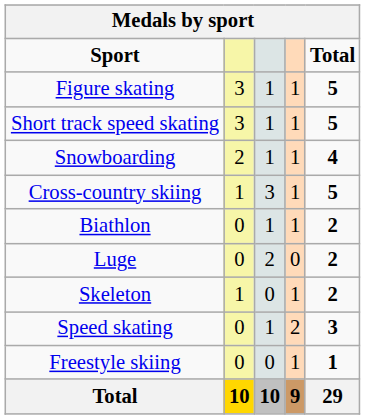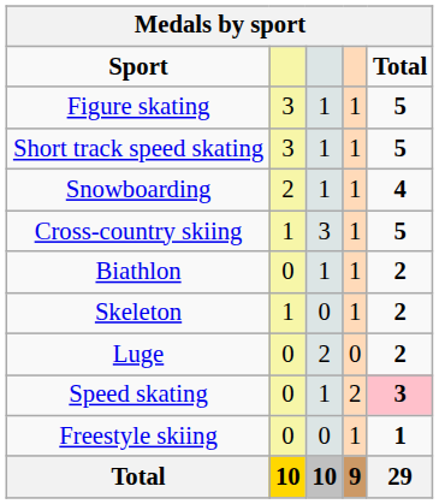rows swapped: Skeleton <-> Luge
Speed skating | Total: no background -> pink background
